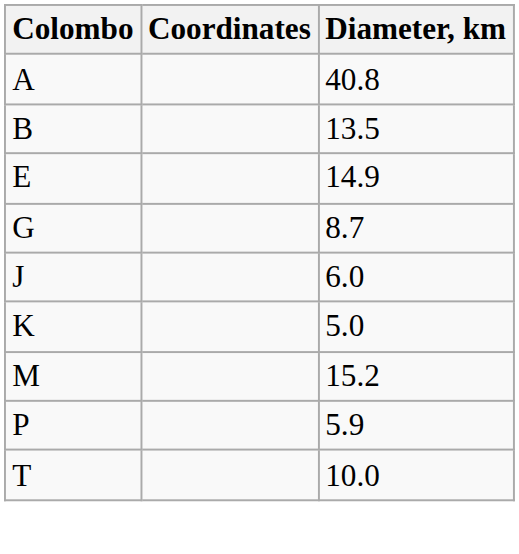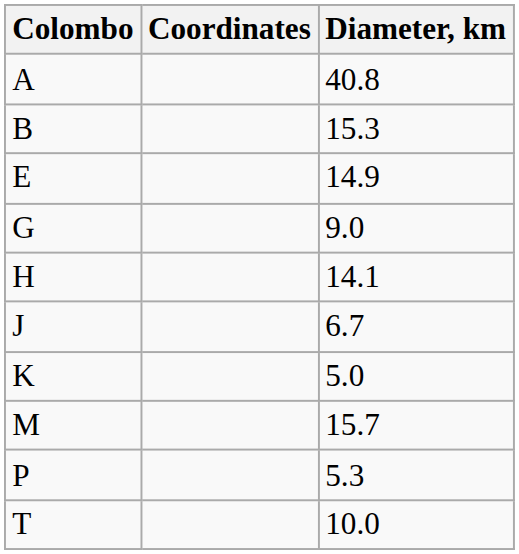B | Diameter, km: 13.5 -> 15.3
G | Diameter, km: 8.7 -> 9.0
+ row: H | 14.1
J | Diameter, km: 6.0 -> 6.7
M | Diameter, km: 15.2 -> 15.7
P | Diameter, km: 5.9 -> 5.3
